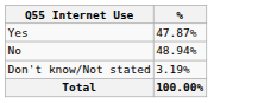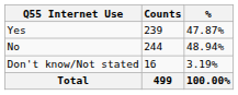+ column: Counts | 239 | 244 | 16 | 499
